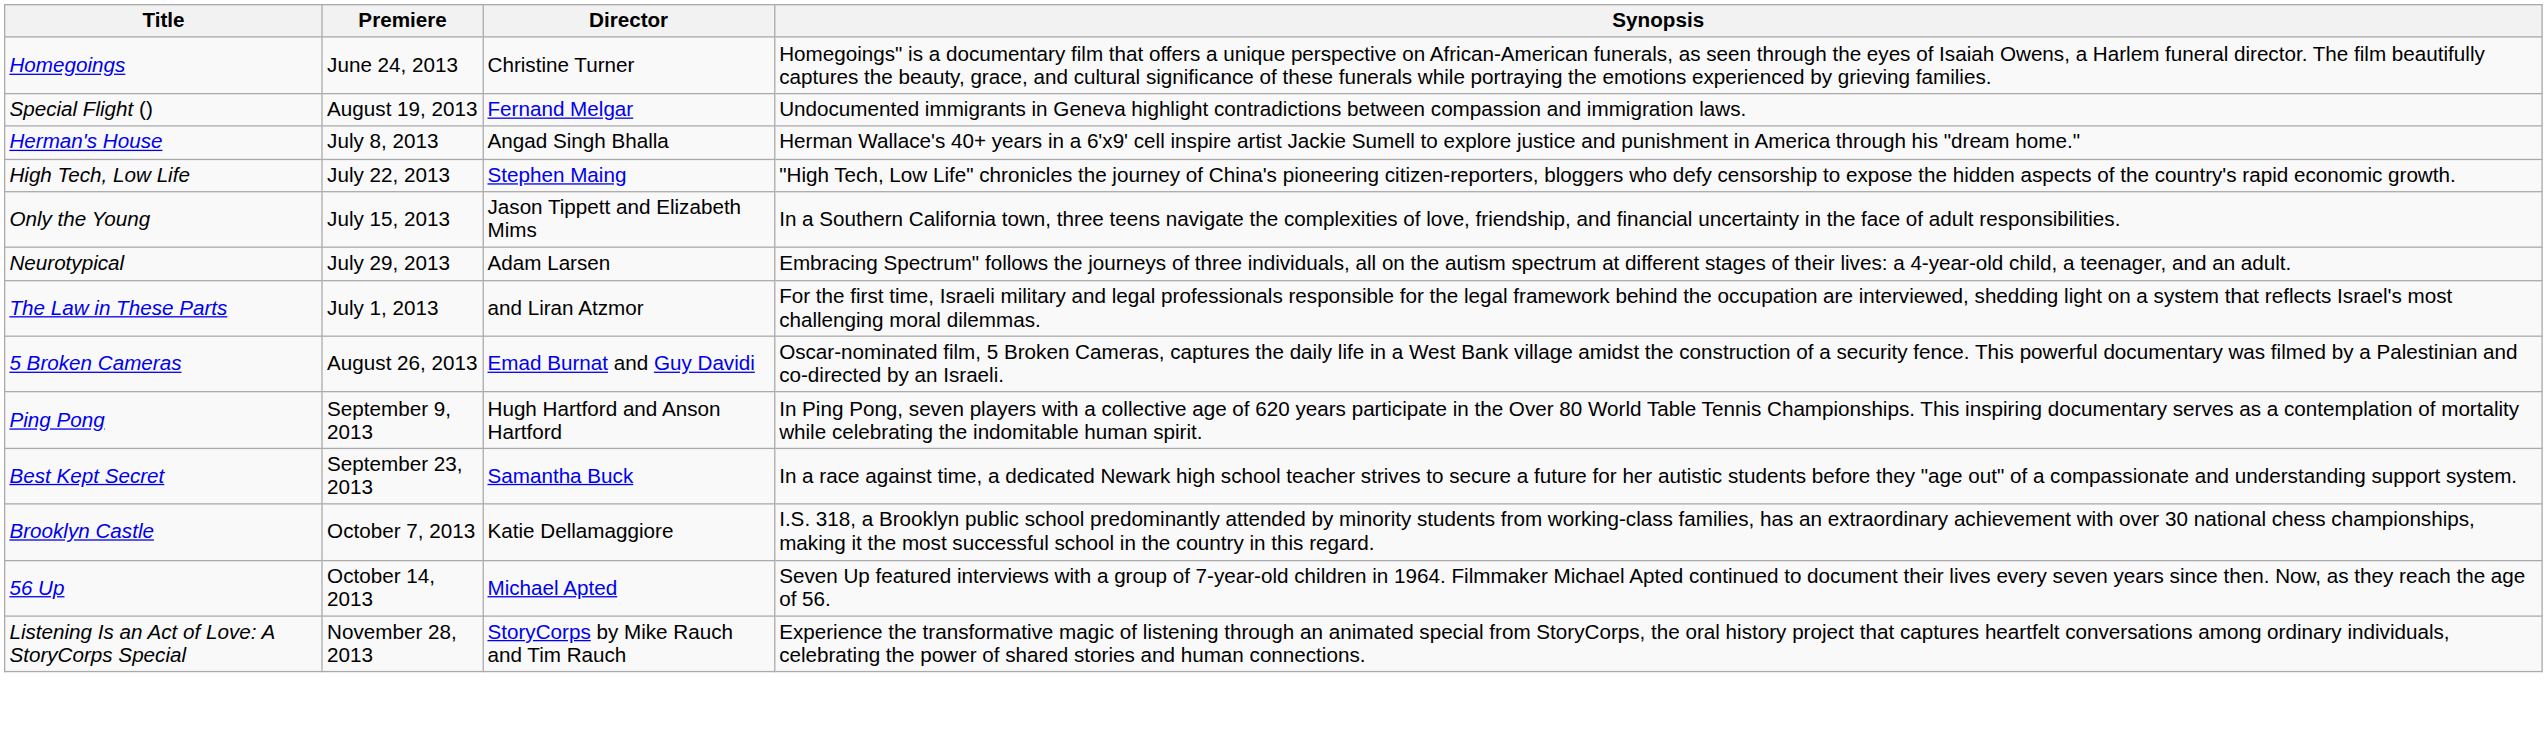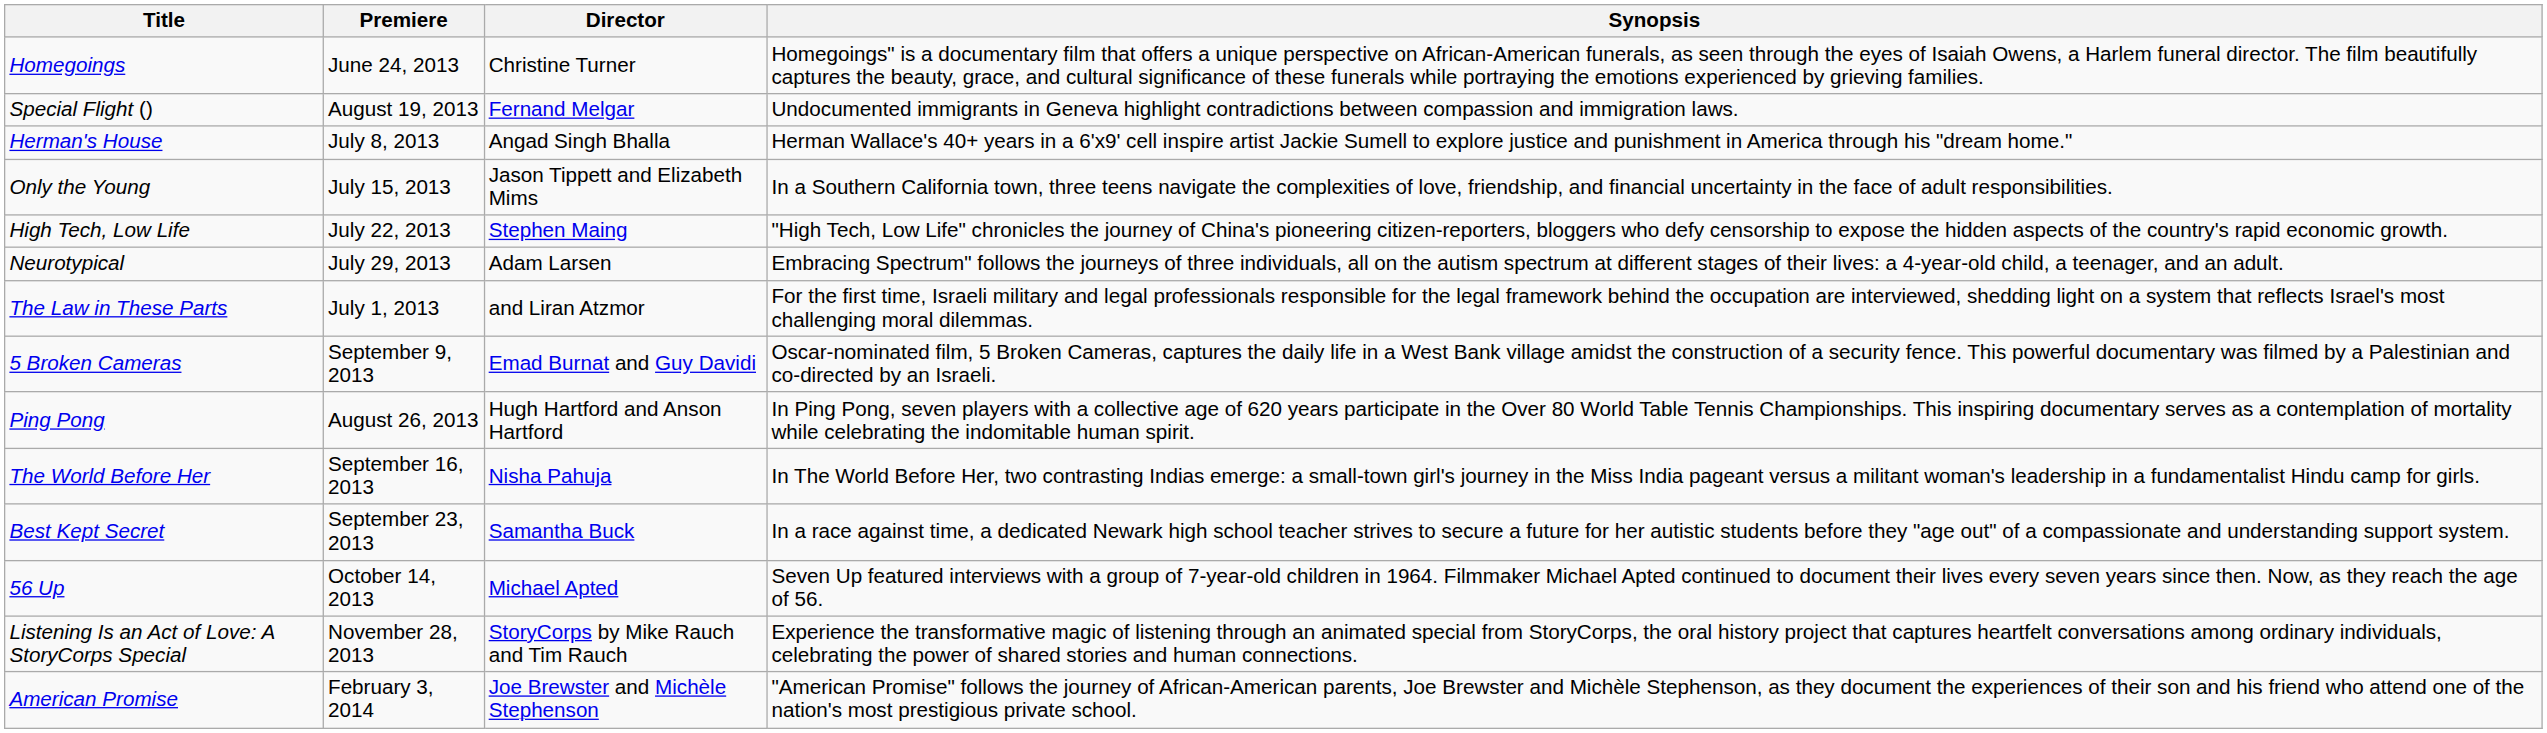rows swapped: Only the Young <-> High Tech, Low Life
5 Broken Cameras | Premiere: August 26, 2013 -> September 9, 2013
Ping Pong | Premiere: September 9, 2013 -> August 26, 2013
+ row: The World Before Her | September 16, 2013 | Nisha Pahuja | In The World Before Her, two contrasting Indias emerge: a small-town girl's journey in the Miss India pageant versus a militant woman's leadership in a fundamentalist Hindu camp for girls.
- row: Brooklyn Castle | October 7, 2013 | Katie Dellamaggiore | I.S. 318, a Brooklyn public school predominantly attended by minority students from working-class families, has an extraordinary achievement with over 30 national chess championships, making it the most successful school in the country in this regard.
+ row: American Promise | February 3, 2014 | Joe Brewster and Michèle Stephenson | "American Promise" follows the journey of African-American parents, Joe Brewster and Michèle Stephenson, as they document the experiences of their son and his friend who attend one of the nation's most prestigious private school.
